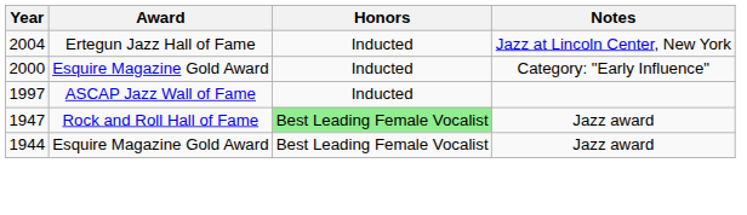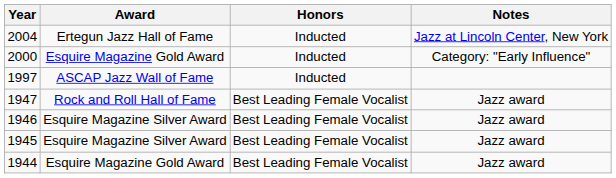1947 | Honors: lightgreen background -> no background
+ row: 1946 | Esquire Magazine Silver Award | Best Leading Female Vocalist | Jazz award
+ row: 1945 | Esquire Magazine Silver Award | Best Leading Female Vocalist | Jazz award
